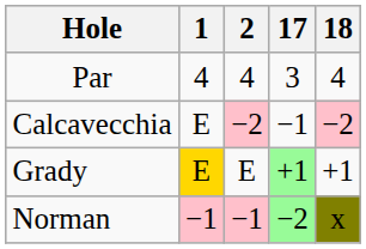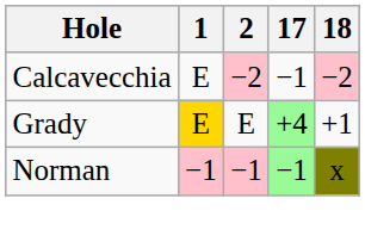- row: Par | 4 | 4 | 3 | 4
Grady | 17: +1 -> +4
Norman | 17: −2 -> −1
